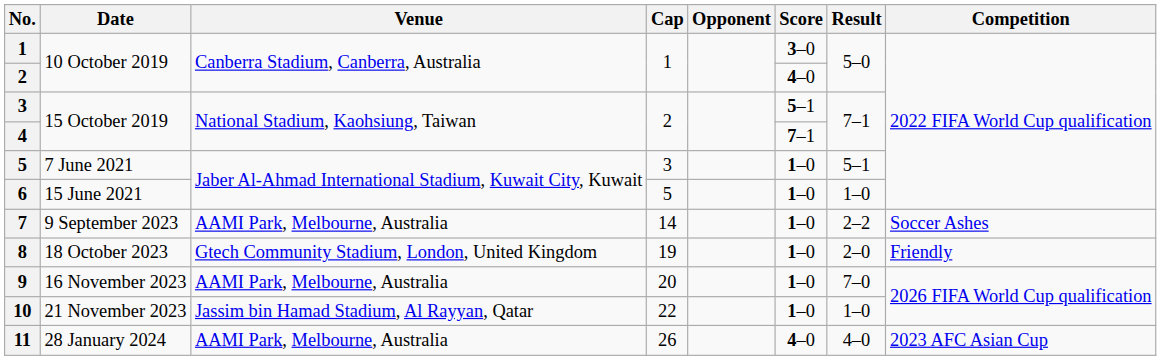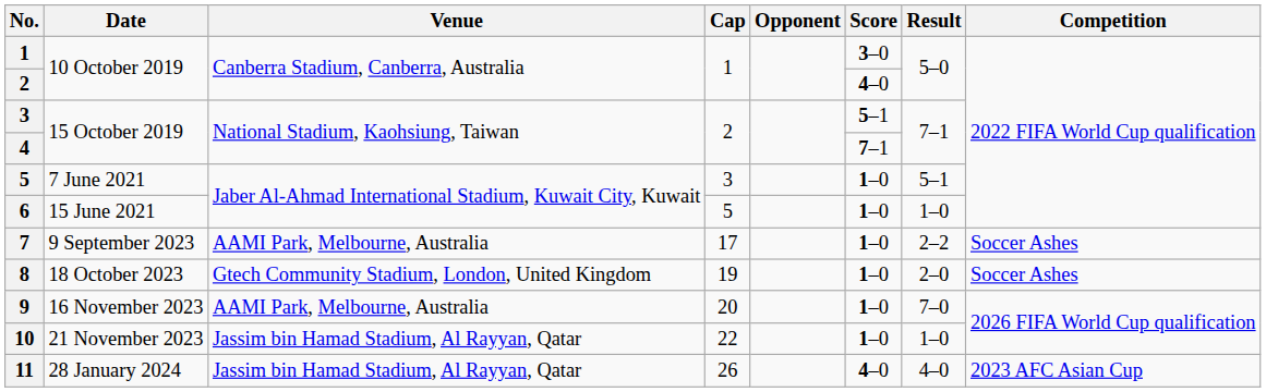7 | Cap: 14 -> 17
8 | Competition: Friendly -> Soccer Ashes
11 | Venue: AAMI Park, Melbourne, Australia -> Jassim bin Hamad Stadium, Al Rayyan, Qatar
